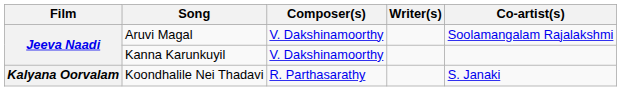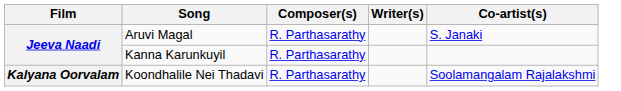Aruvi Magal | Composer(s): V. Dakshinamoorthy -> R. Parthasarathy
Aruvi Magal | Co-artist(s): Soolamangalam Rajalakshmi -> S. Janaki
Kanna Karunkuyil | Composer(s): V. Dakshinamoorthy -> R. Parthasarathy
Koondhalile Nei Thadavi | Co-artist(s): S. Janaki -> Soolamangalam Rajalakshmi
